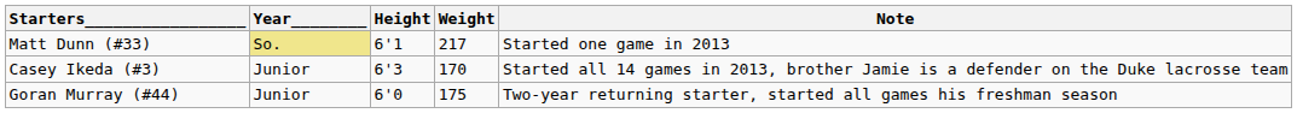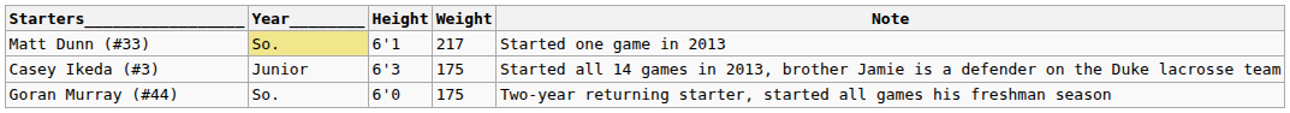Casey Ikeda (#3) | Weight: 170 -> 175
Goran Murray (#44) | Year________: Junior -> So.
